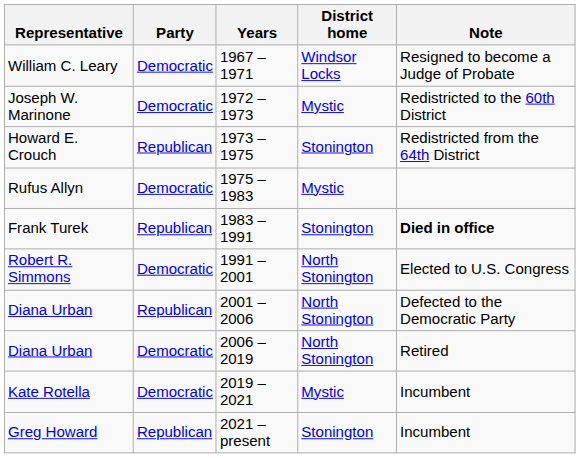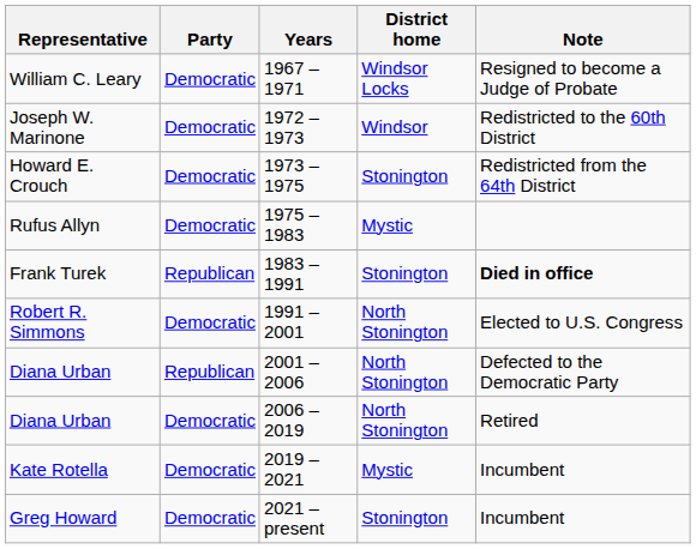Joseph W. Marinone | District home: Mystic -> Windsor
Howard E. Crouch | Party: Republican -> Democratic
Greg Howard | Party: Republican -> Democratic
